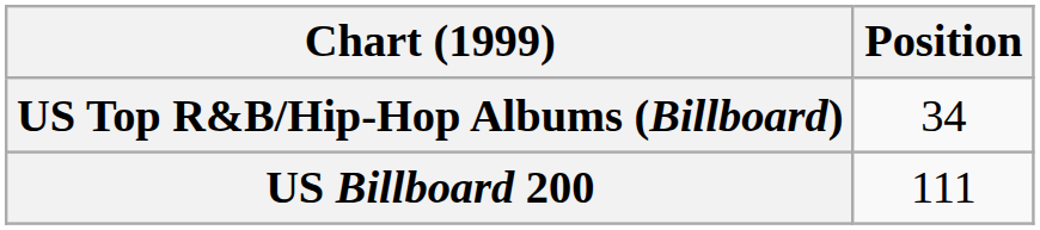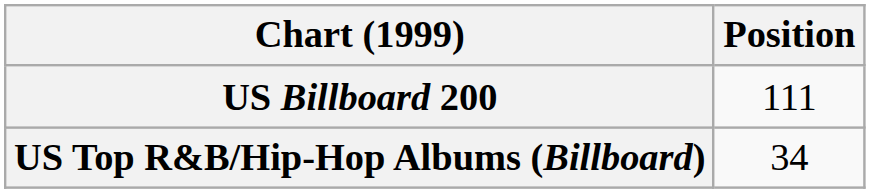rows swapped: US Billboard 200 <-> US Top R&B/Hip-Hop Albums (Billboard)
